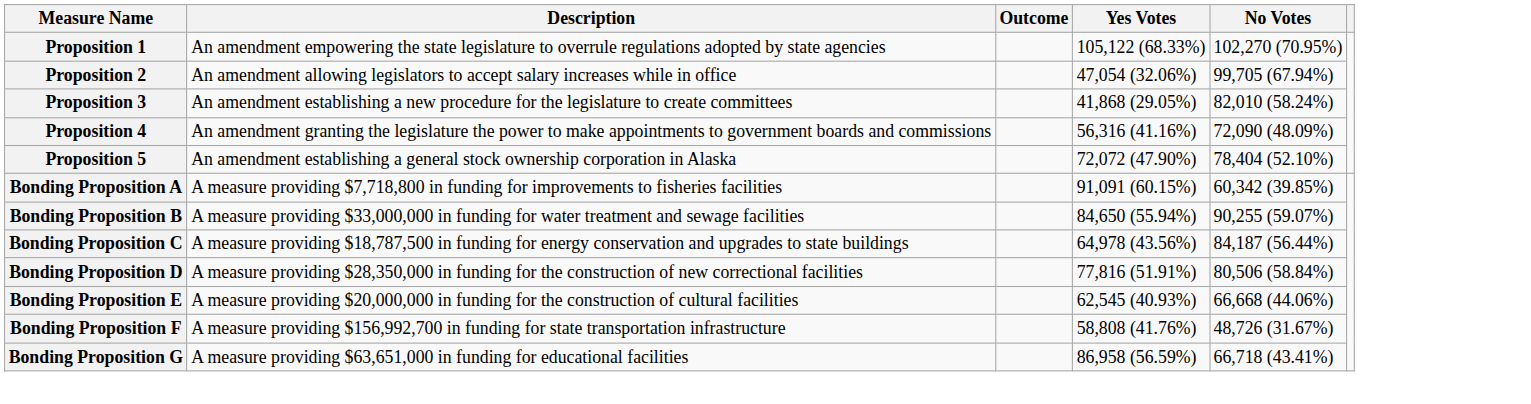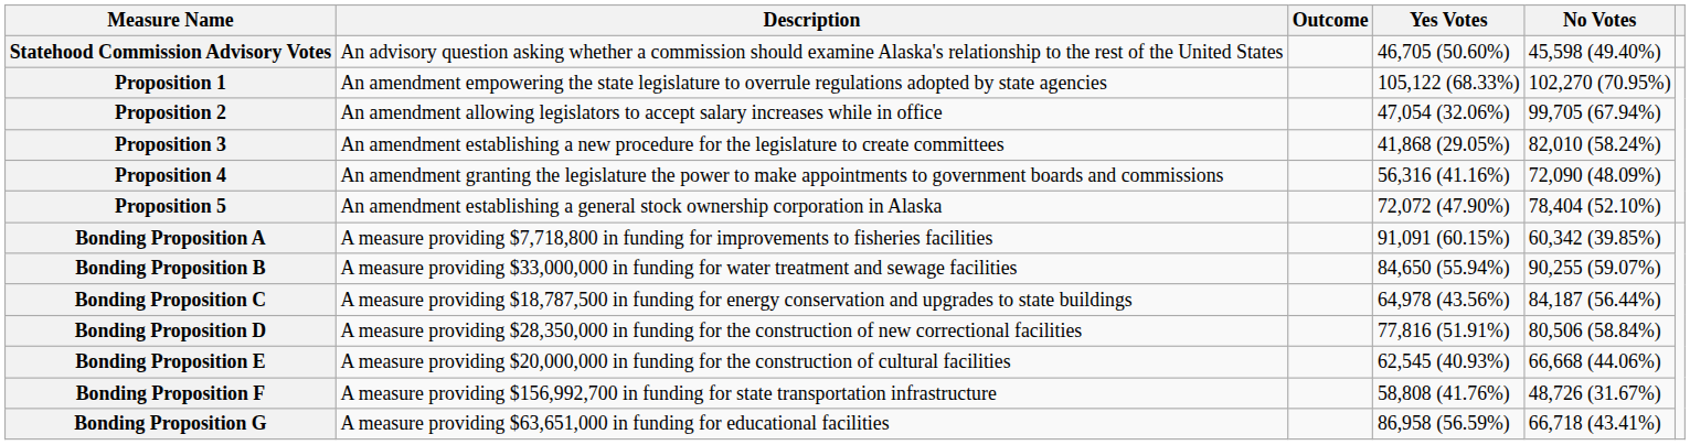+ row: Statehood Commission Advisory Votes | An advisory question asking whether a commission should examine Alaska's relationship to the rest of the United States | 46,705 (50.60%) | 45,598 (49.40%)
